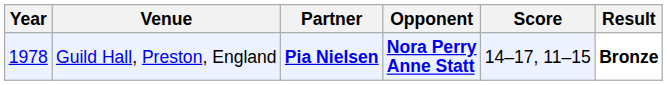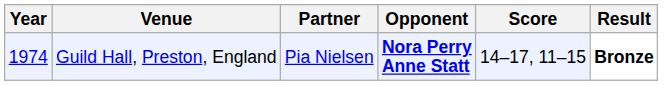Guild Hall, Preston, England | Year: 1978 -> 1974
Guild Hall, Preston, England | Partner: bold -> normal
